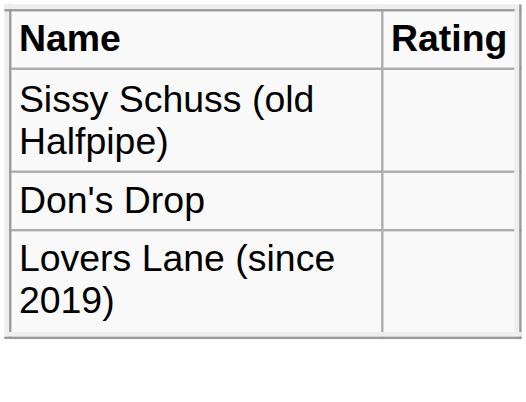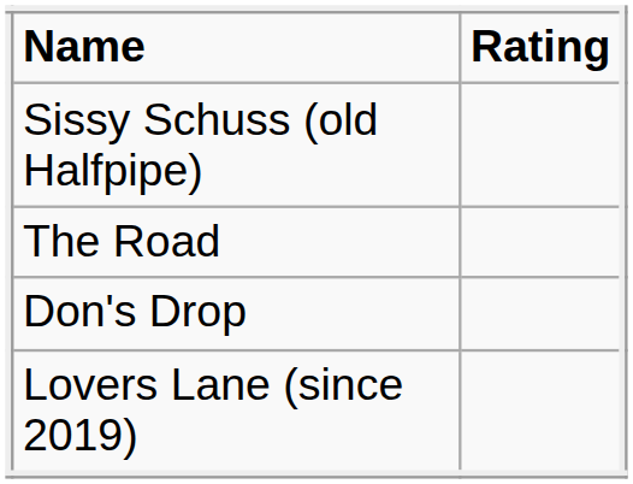+ row: The Road
